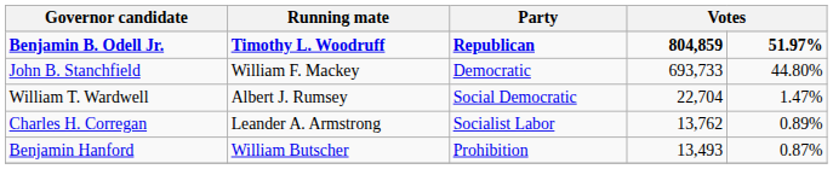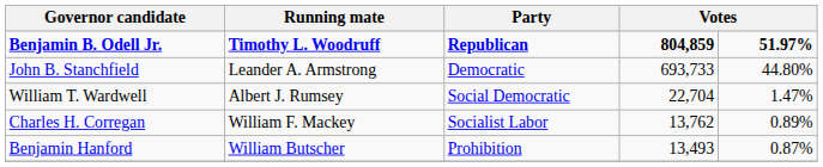John B. Stanchfield | Running mate: William F. Mackey -> Leander A. Armstrong
Charles H. Corregan | Running mate: Leander A. Armstrong -> William F. Mackey
